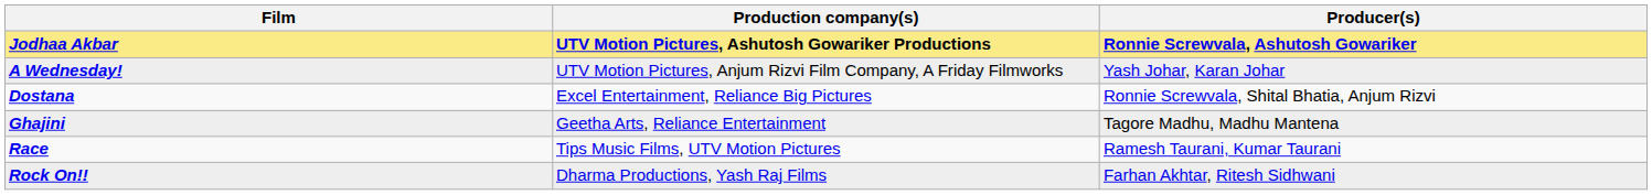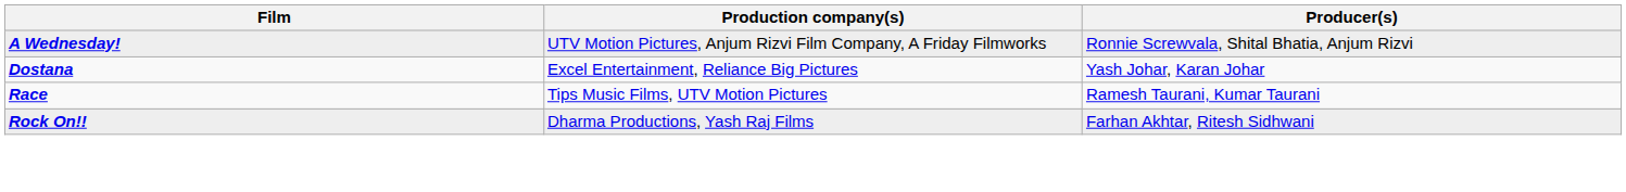- row: Jodhaa Akbar | UTV Motion Pictures, Ashutosh Gowariker Productions | Ronnie Screwvala, Ashutosh Gowariker
A Wednesday! | Producer(s): Yash Johar, Karan Johar -> Ronnie Screwvala, Shital Bhatia, Anjum Rizvi
Dostana | Producer(s): Ronnie Screwvala, Shital Bhatia, Anjum Rizvi -> Yash Johar, Karan Johar
- row: Ghajini | Geetha Arts, Reliance Entertainment | Tagore Madhu, Madhu Mantena
